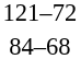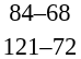rows swapped: 121–72 <-> 84–68
